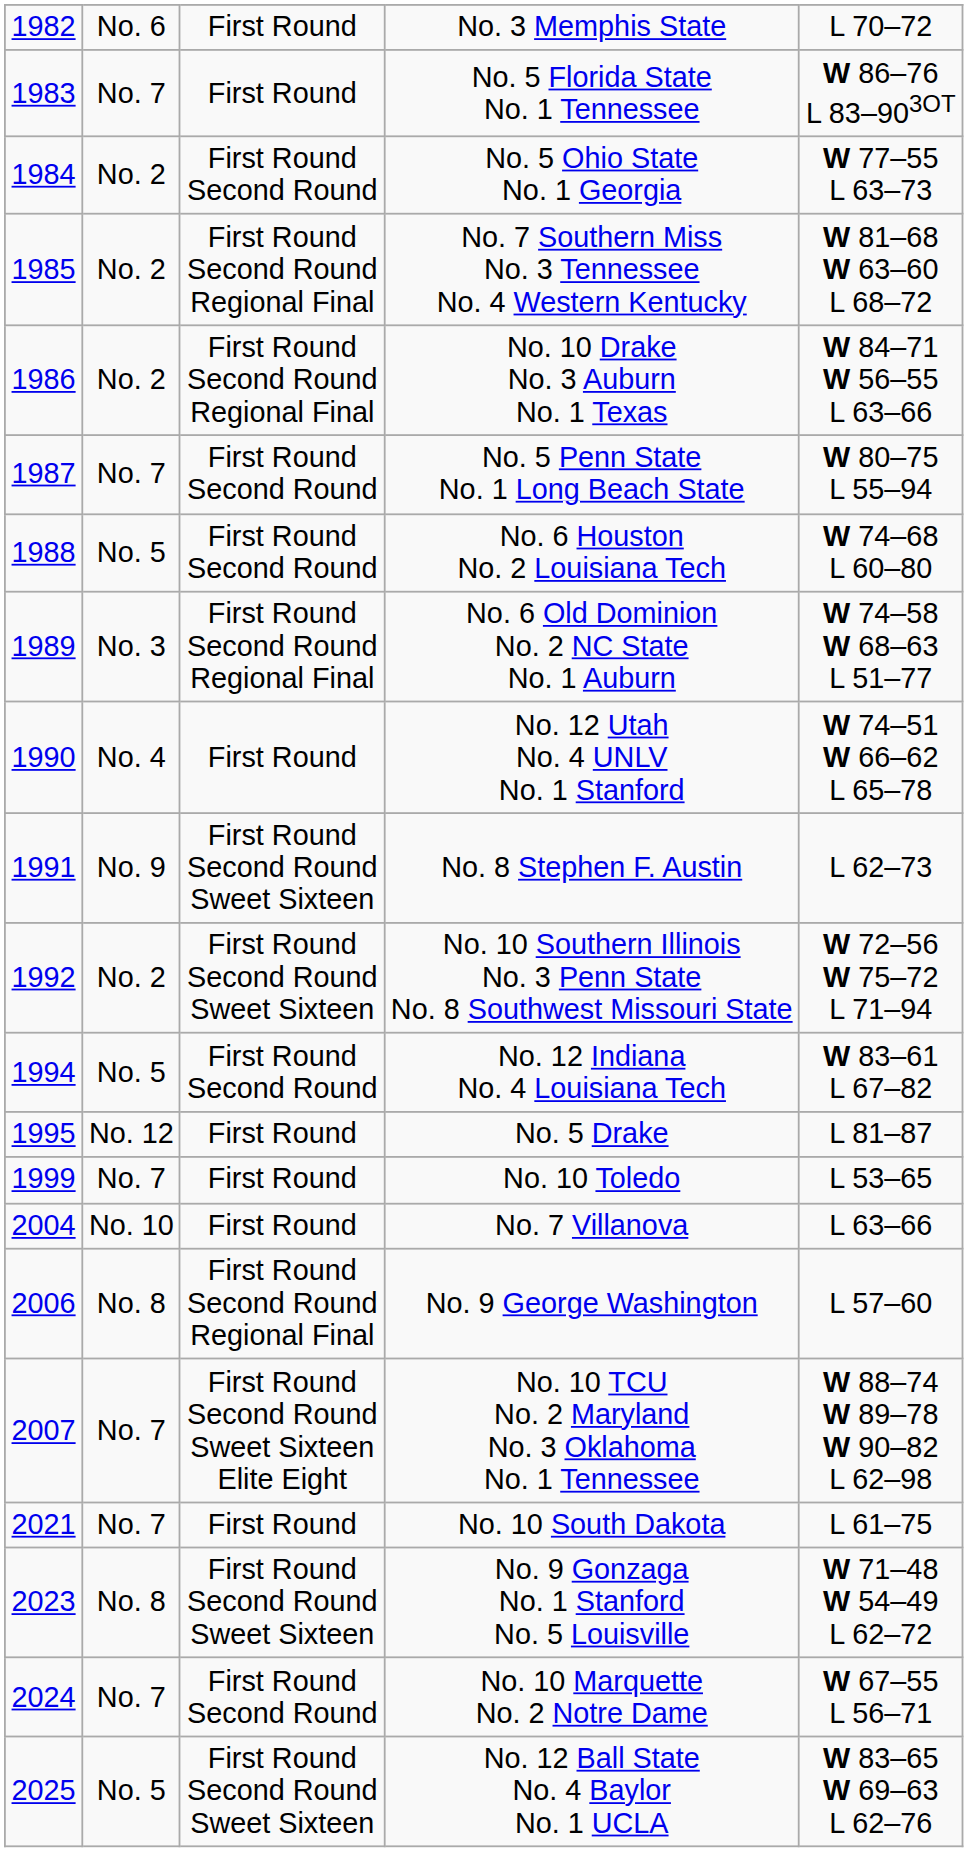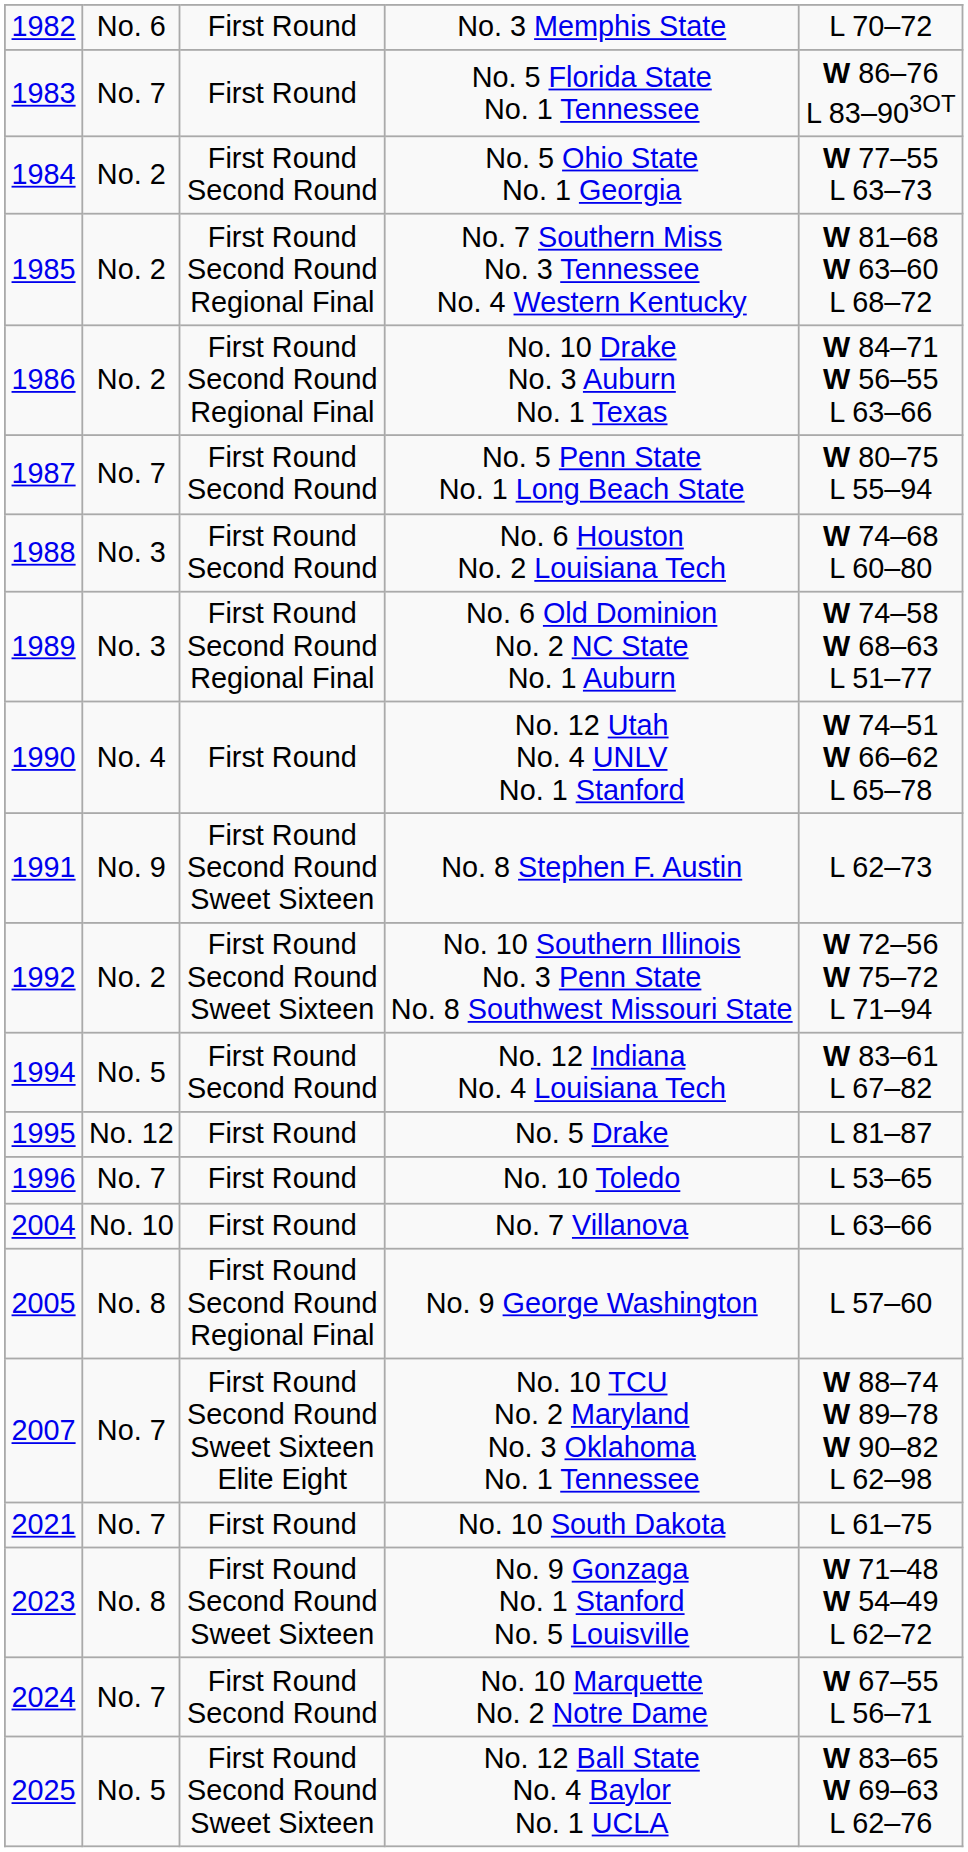No. 6 Houston No. 2 Louisiana Tech | column 2: No. 5 -> No. 3
No. 10 Toledo | column 1: 1999 -> 1996
No. 9 George Washington | column 1: 2006 -> 2005
